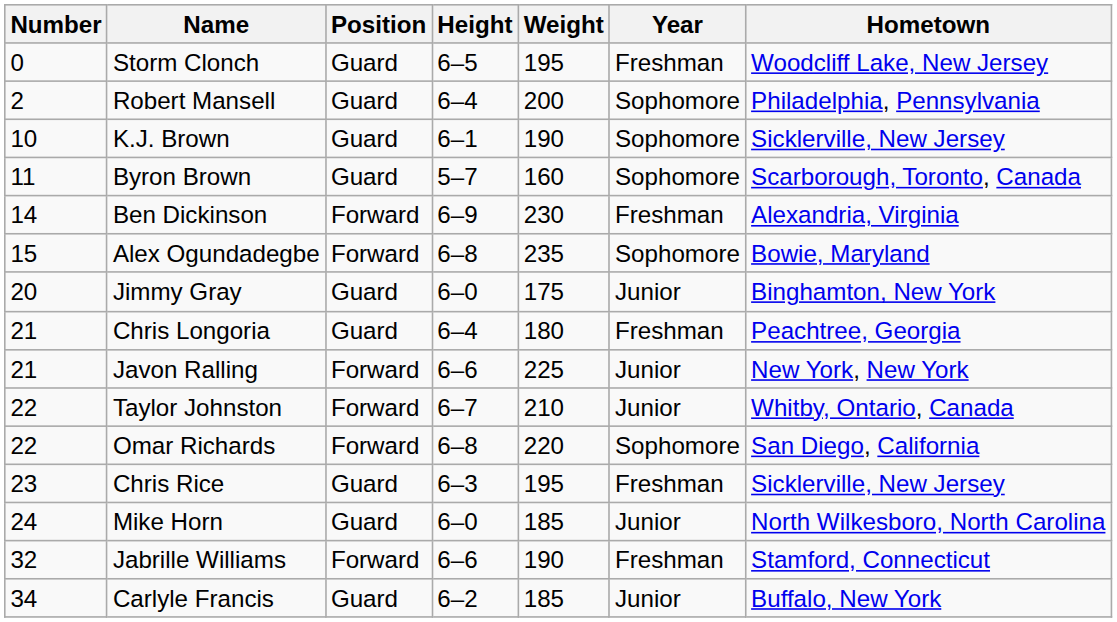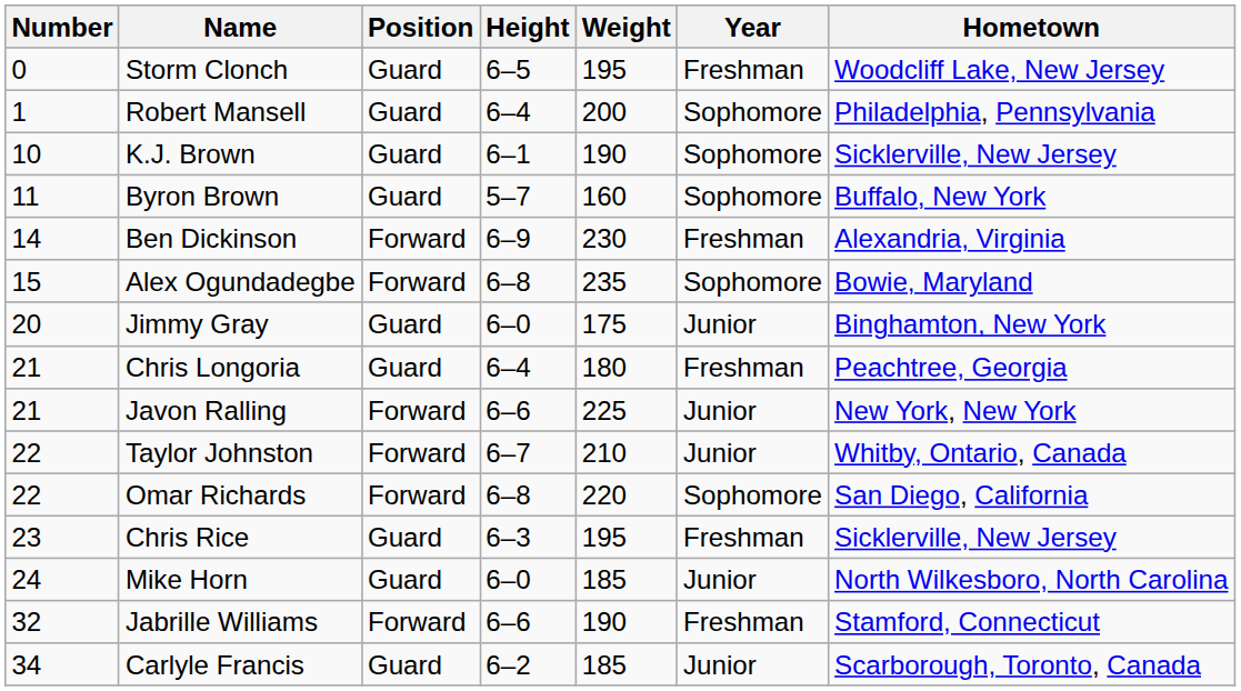Robert Mansell | Number: 2 -> 1
Byron Brown | Hometown: Scarborough, Toronto, Canada -> Buffalo, New York
Carlyle Francis | Hometown: Buffalo, New York -> Scarborough, Toronto, Canada
